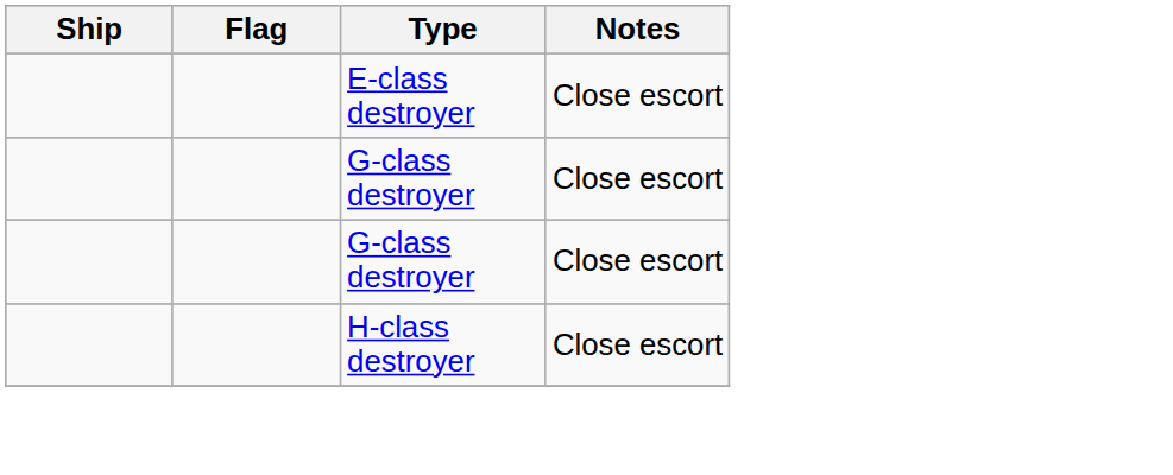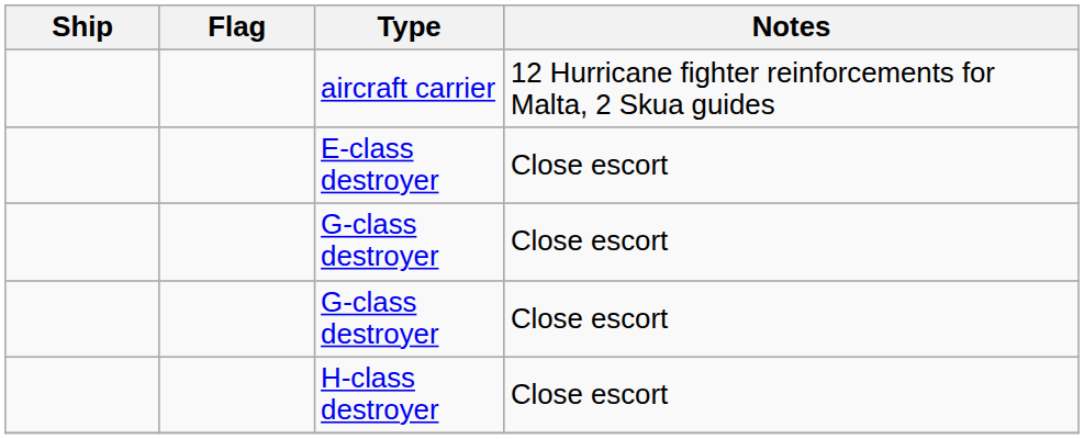+ row: aircraft carrier | 12 Hurricane fighter reinforcements for Malta, 2 Skua guides
